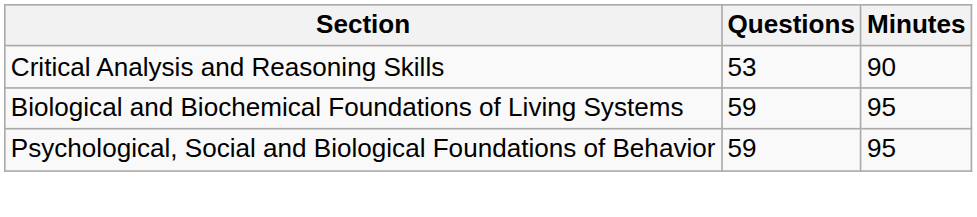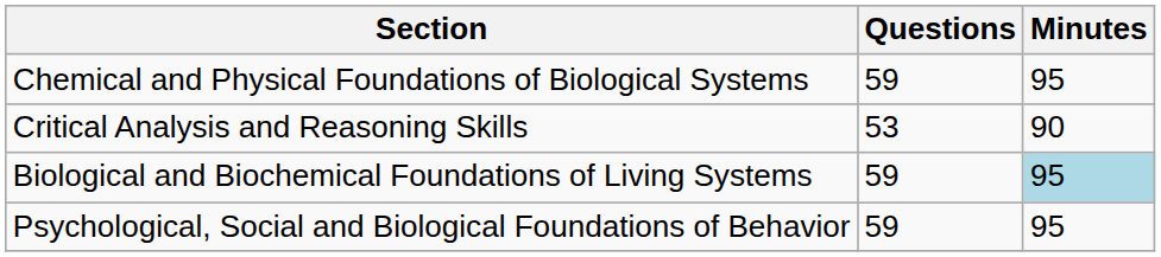+ row: Chemical and Physical Foundations of Biological Systems | 59 | 95
Biological and Biochemical Foundations of Living Systems | Minutes: no background -> lightblue background
